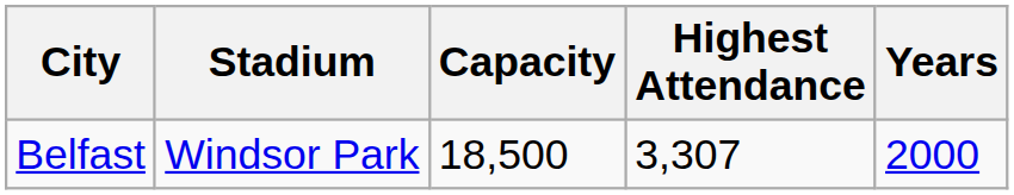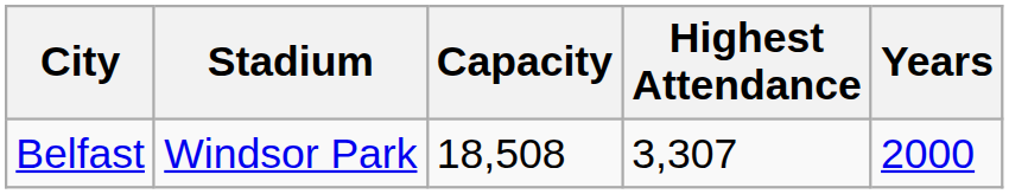Belfast | Capacity: 18,500 -> 18,508
